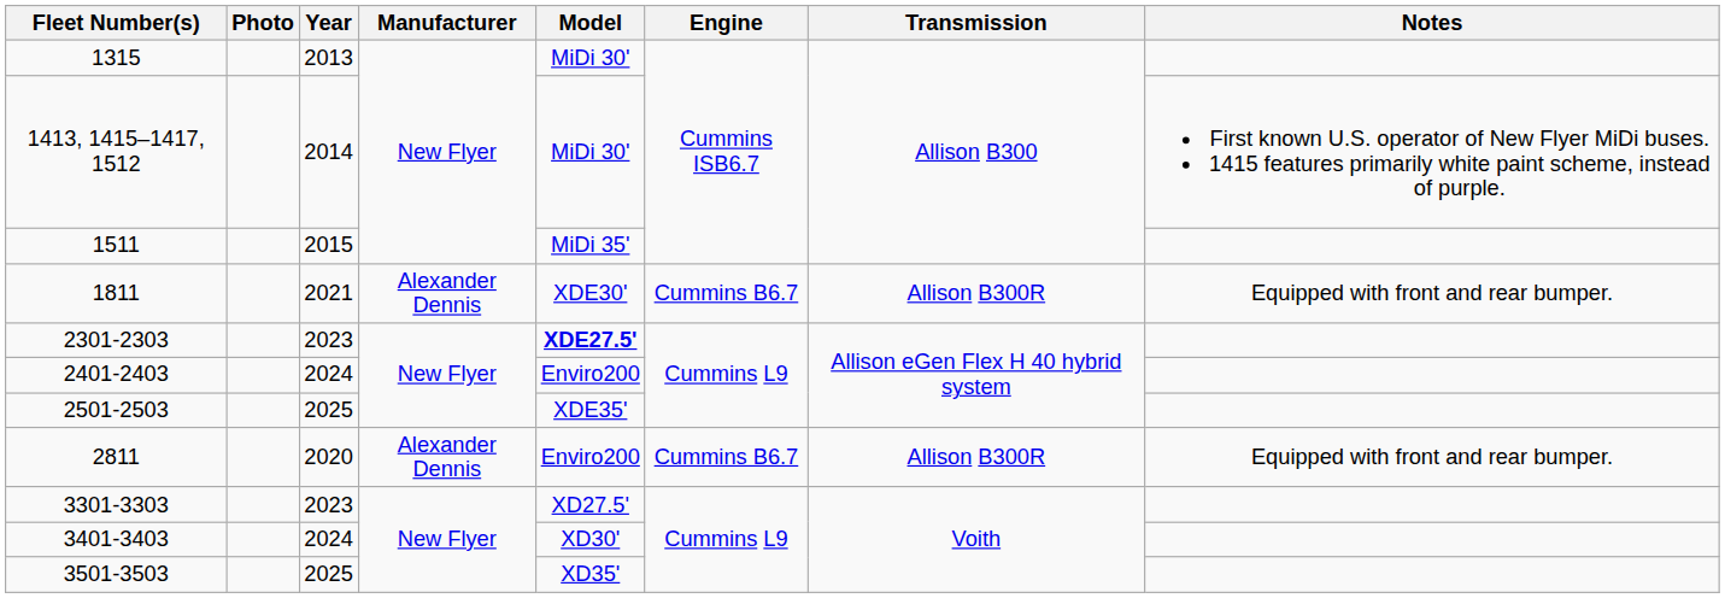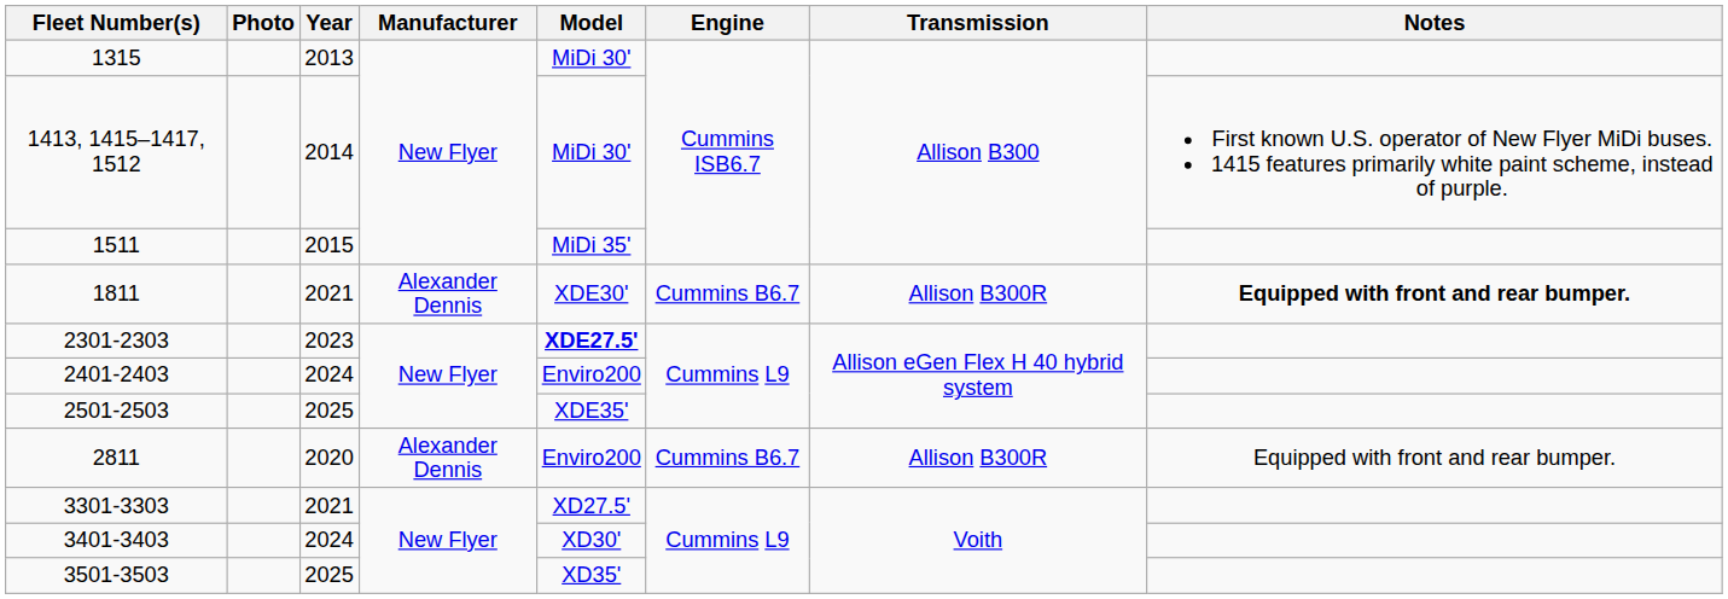1811 | Notes: normal -> bold
3301-3303 | Year: 2023 -> 2021
